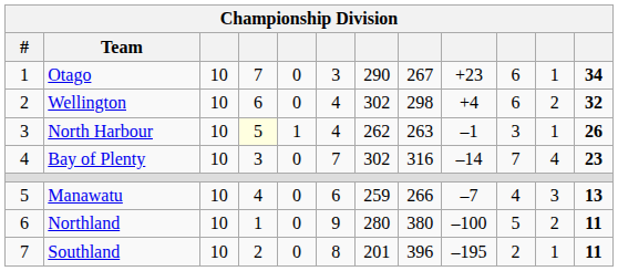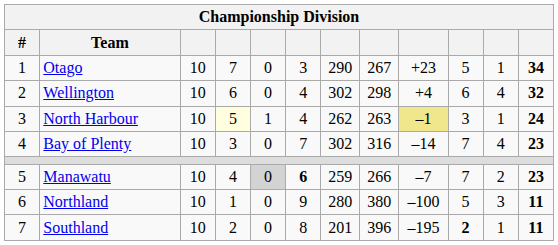Otago | column 10: 6 -> 5
Wellington | column 11: 2 -> 4
North Harbour | column 9: no background -> khaki background
North Harbour | column 12: 26 -> 24
Manawatu | column 5: no background -> lightgrey background
Manawatu | column 6: normal -> bold
Manawatu | column 10: 4 -> 7
Manawatu | column 11: 3 -> 2
Manawatu | column 12: 13 -> 23
Northland | column 11: 2 -> 3
Southland | column 10: normal -> bold
